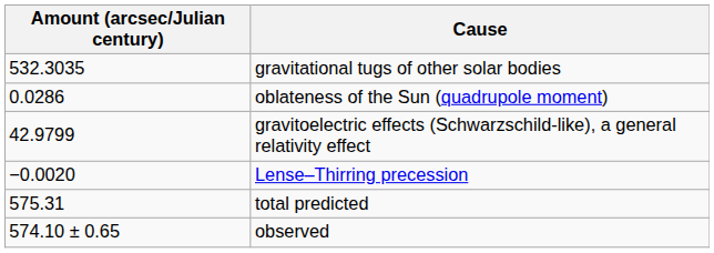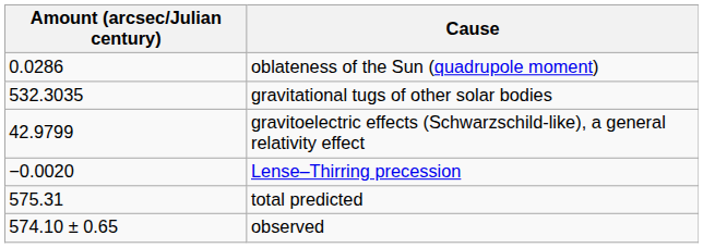rows swapped: gravitational tugs of other solar bodies <-> oblateness of the Sun (quadrupole moment)
